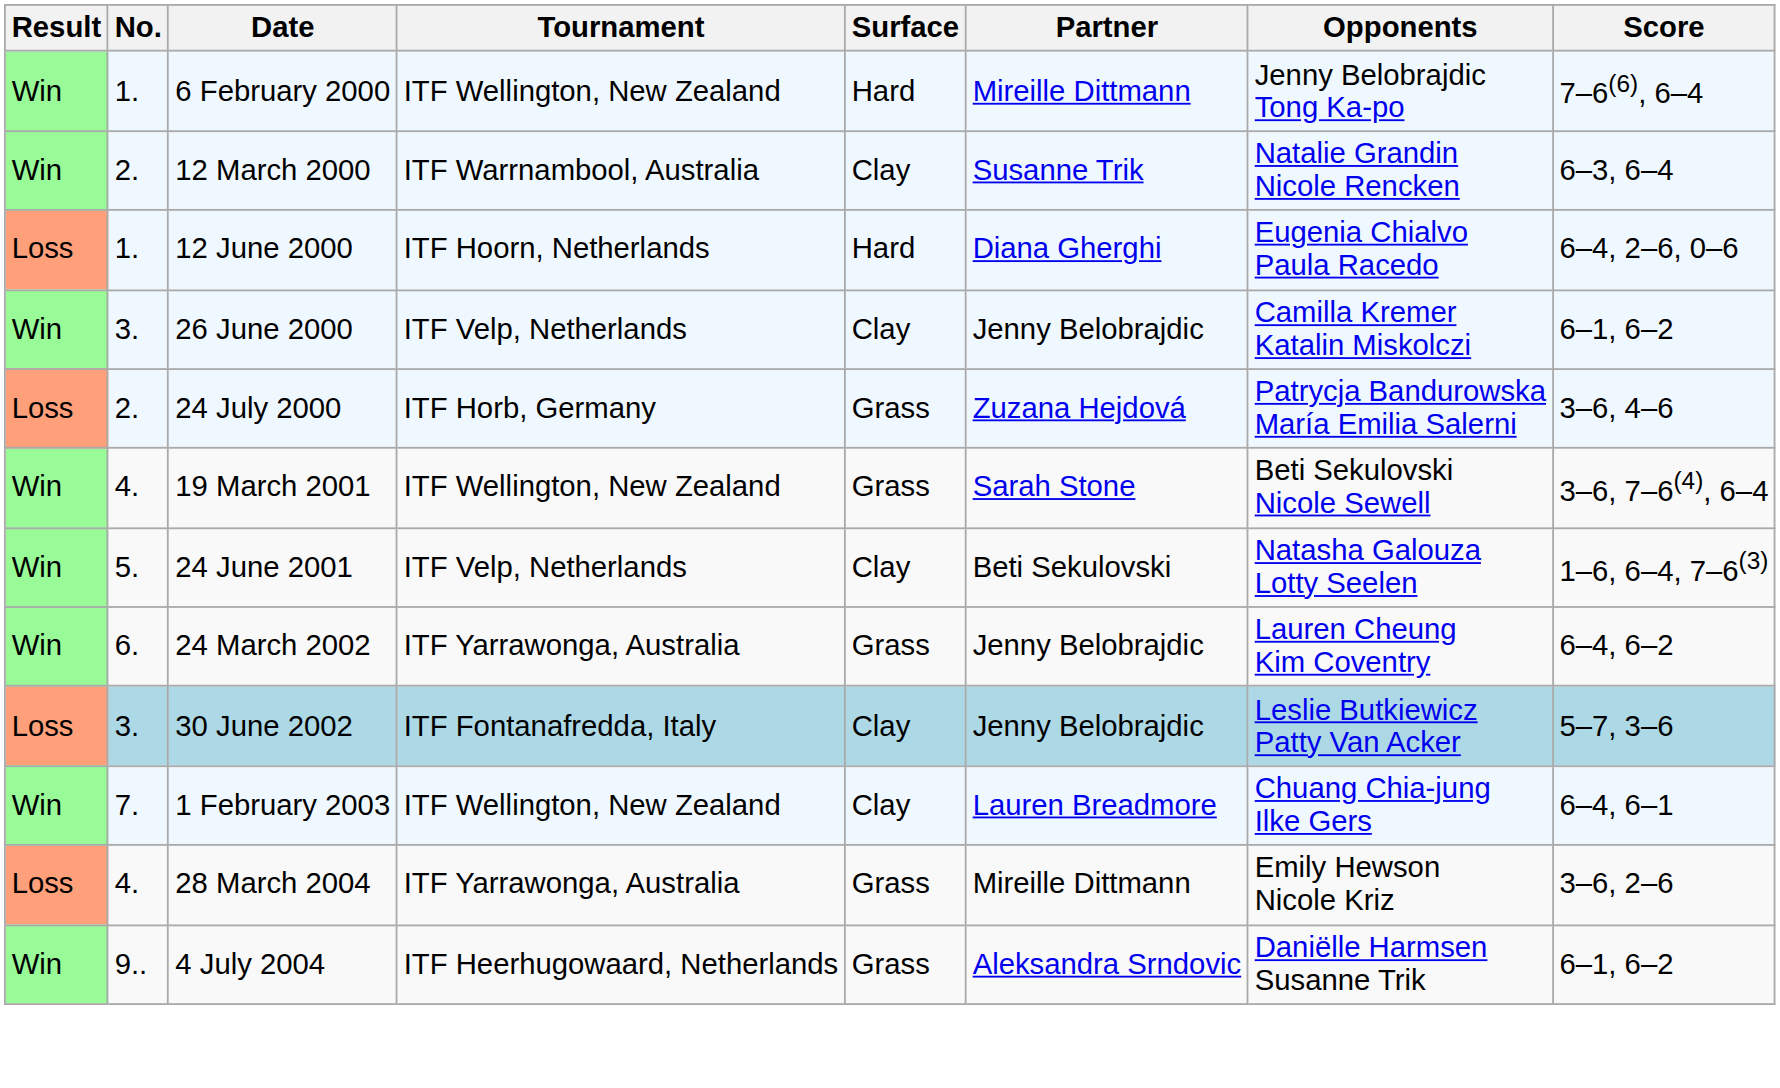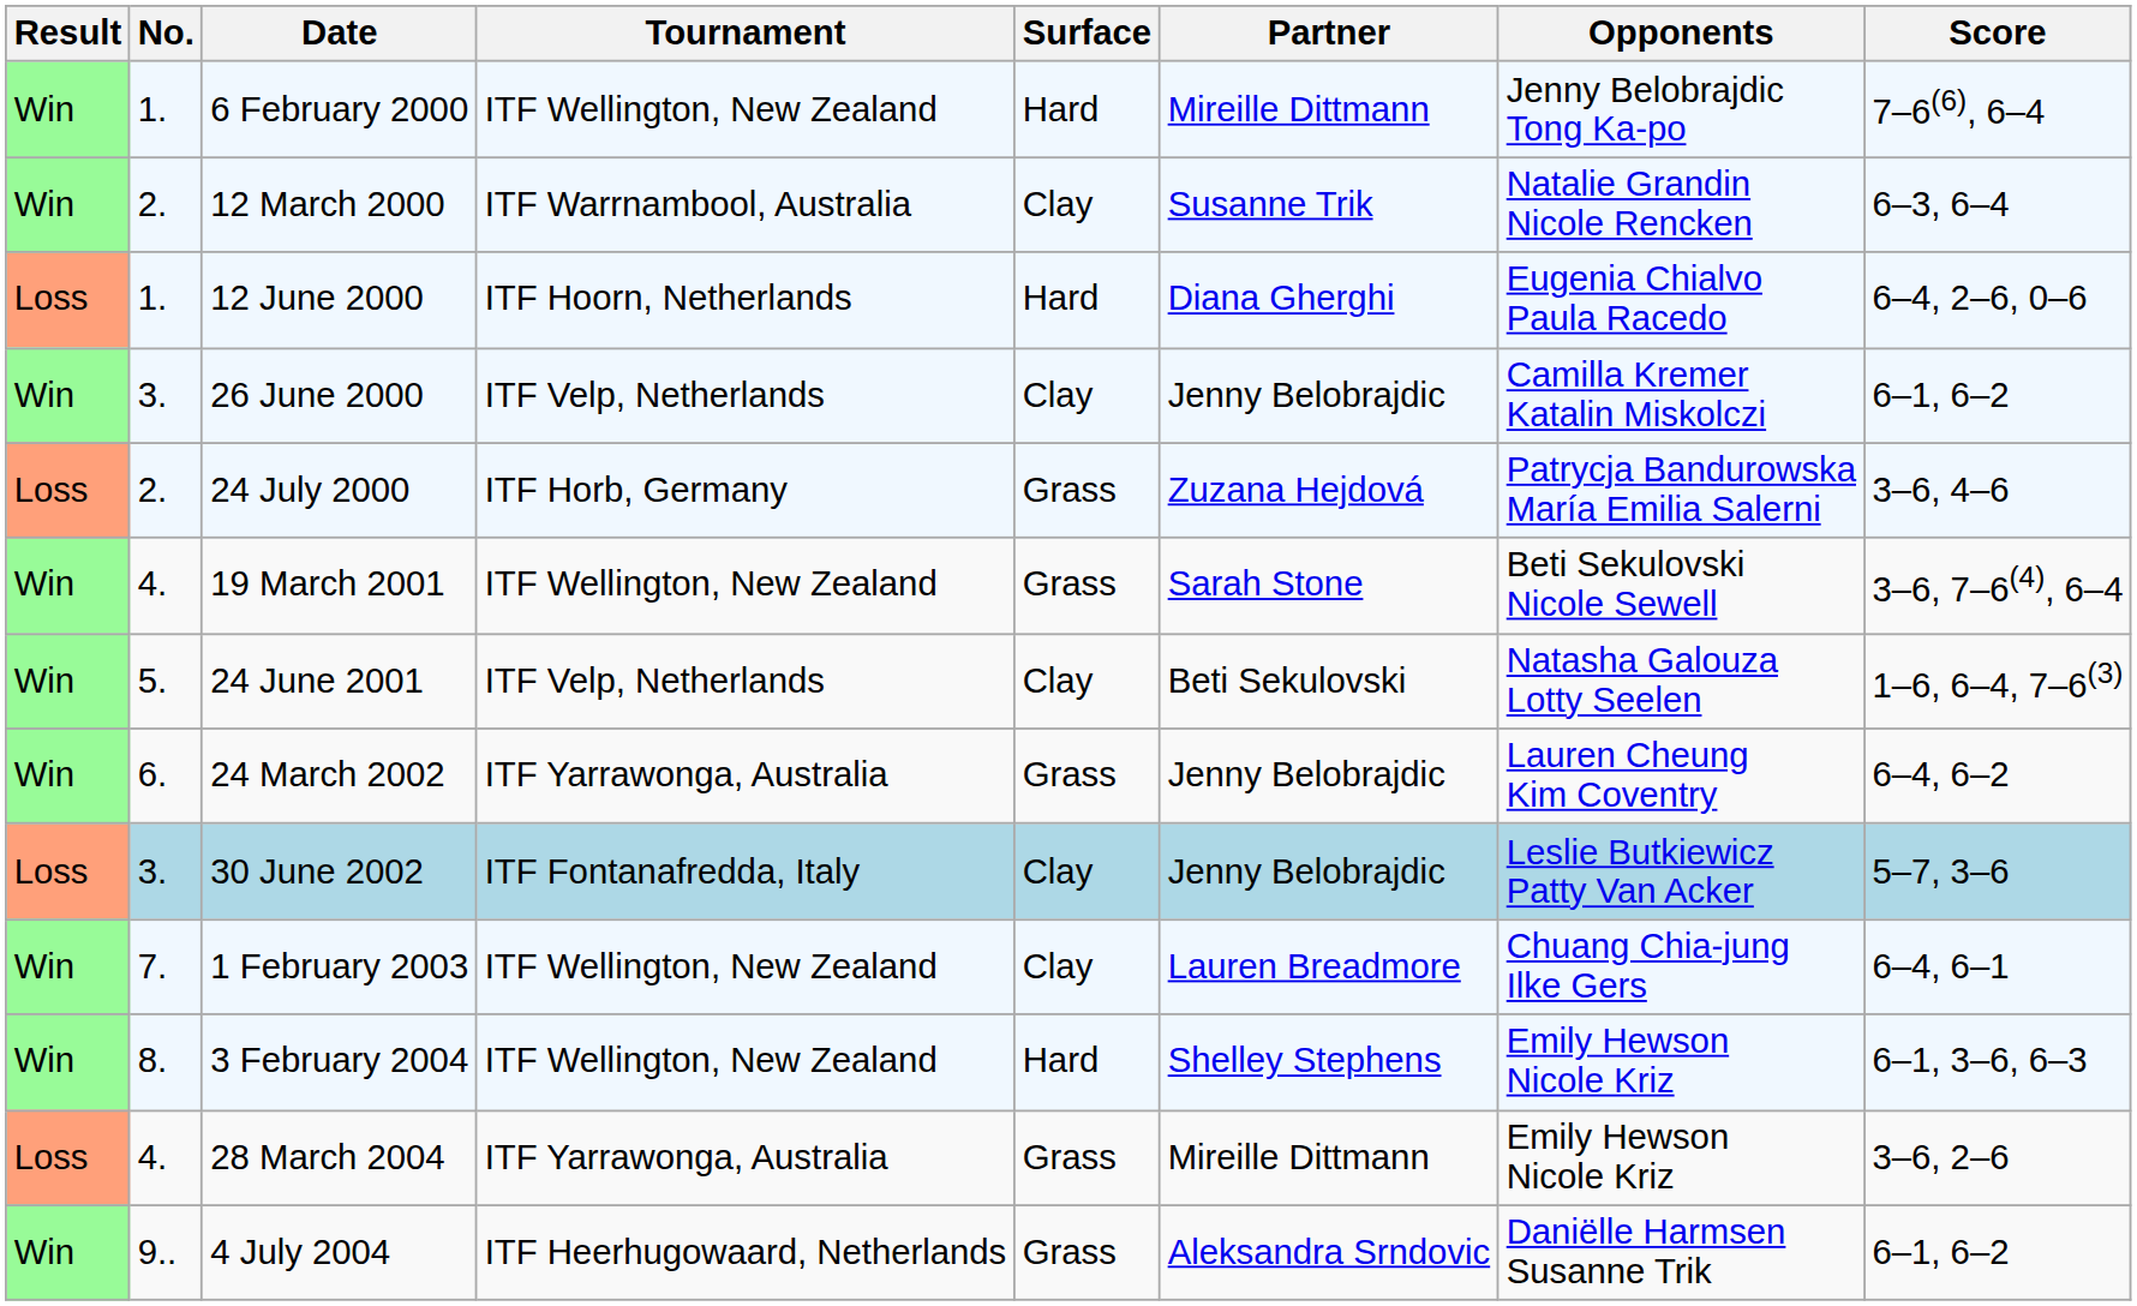+ row: Win | 8. | 3 February 2004 | ITF Wellington, New Zealand | Hard | Shelley Stephens | Emily Hewson Nicole Kriz | 6–1, 3–6, 6–3
